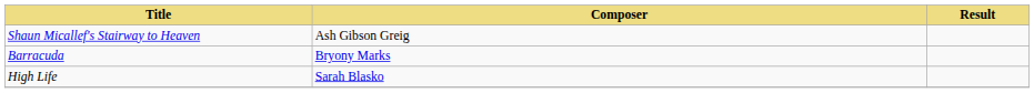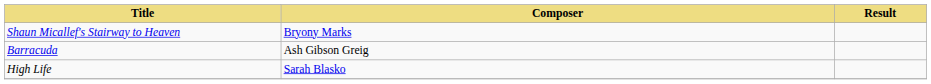Shaun Micallef's Stairway to Heaven | Composer: Ash Gibson Greig -> Bryony Marks
Barracuda | Composer: Bryony Marks -> Ash Gibson Greig
